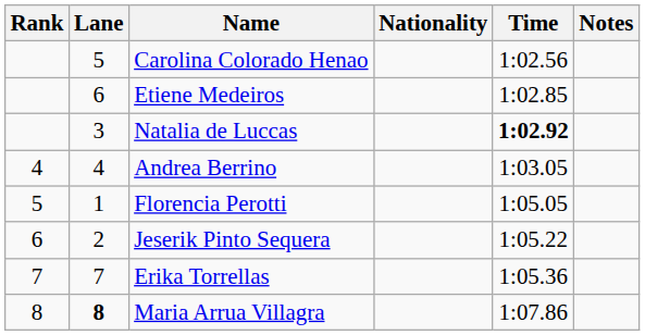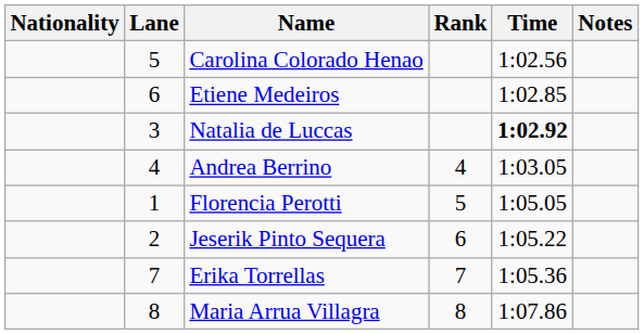columns swapped: Rank <-> Nationality
Maria Arrua Villagra | Lane: bold -> normal
